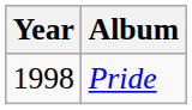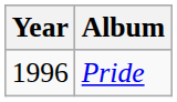Pride | Year: 1998 -> 1996
